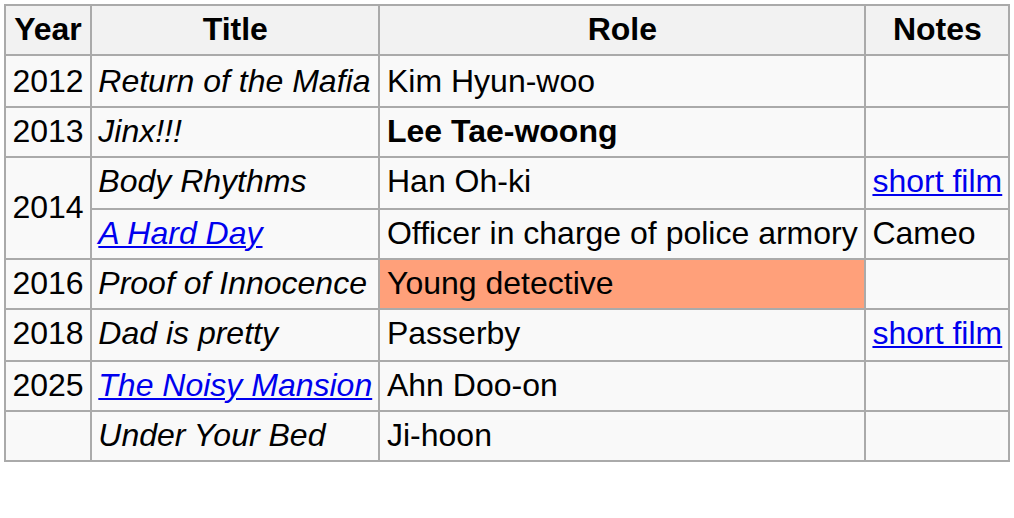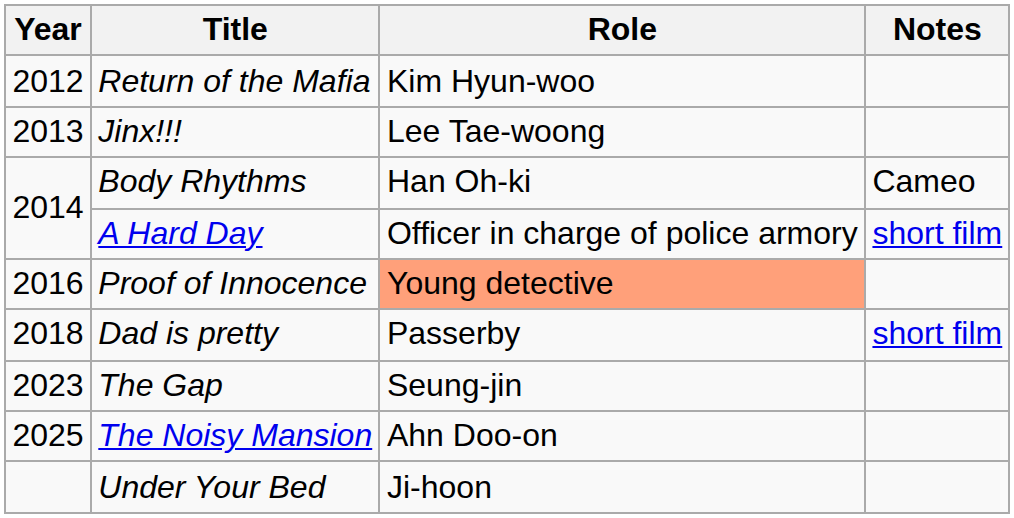Jinx!!! | Role: bold -> normal
Body Rhythms | Notes: short film -> Cameo
A Hard Day | Notes: Cameo -> short film
+ row: 2023 | The Gap | Seung-jin
